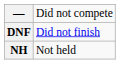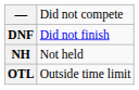+ row: OTL | Outside time limit
